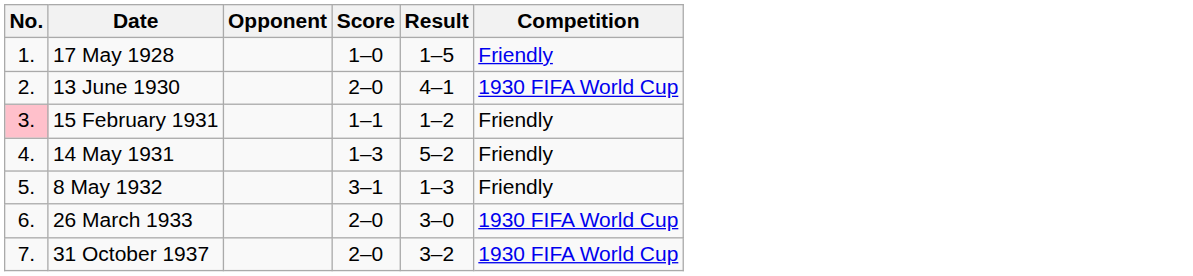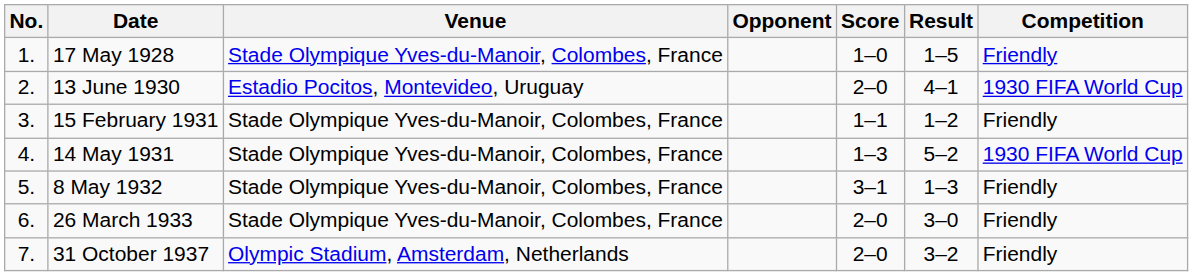+ column: Venue | Stade Olympique Yves-du-Manoir, Colombes, France | Estadio Pocitos, Montevideo, Uruguay | Stade Olympique Yves-du-Manoir, Colombes, France | Stade Olympique Yves-du-Manoir, Colombes, France | Stade Olympique Yves-du-Manoir, Colombes, France | Stade Olympique Yves-du-Manoir, Colombes, France | Olympic Stadium, Amsterdam, Netherlands
15 February 1931 | No.: pink background -> no background
14 May 1931 | Competition: Friendly -> 1930 FIFA World Cup
26 March 1933 | Competition: 1930 FIFA World Cup -> Friendly
31 October 1937 | Competition: 1930 FIFA World Cup -> Friendly
